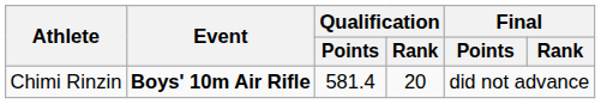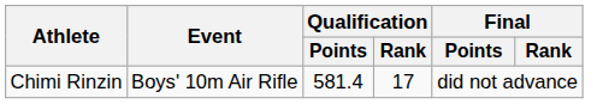Chimi Rinzin | Event: bold -> normal
Chimi Rinzin | Qualification / Rank: 20 -> 17
